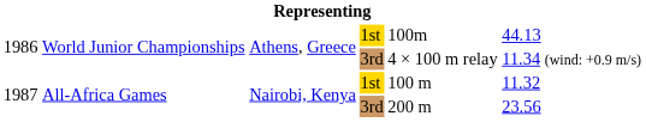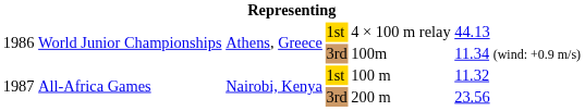1986 / 1st | column 5: 100m -> 4 × 100 m relay
1986 / 3rd | column 5: 4 × 100 m relay -> 100m
